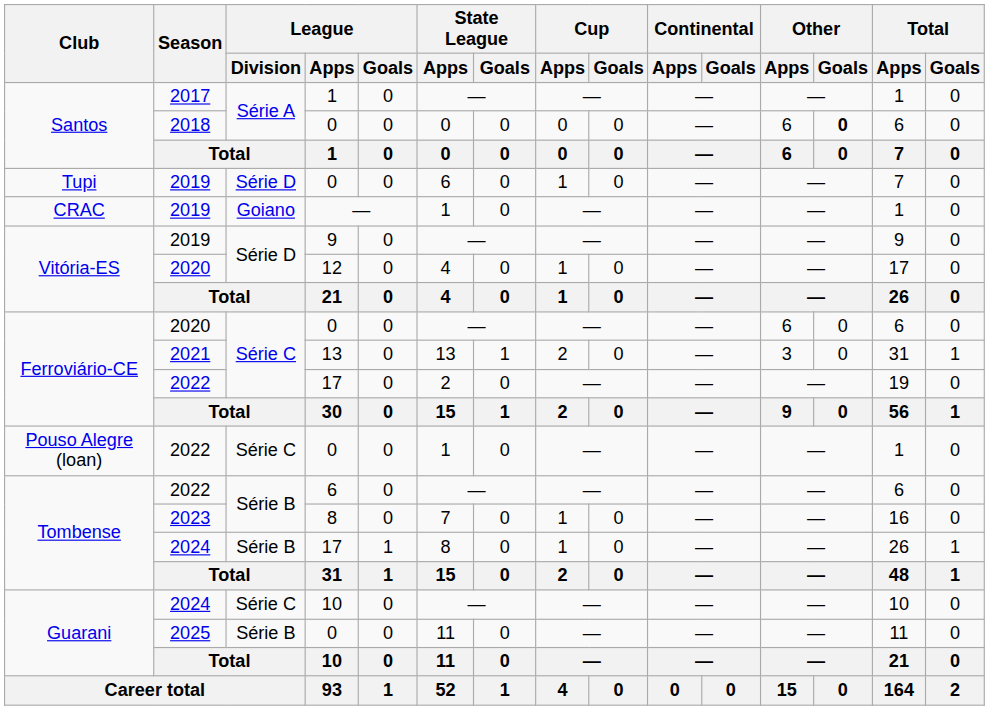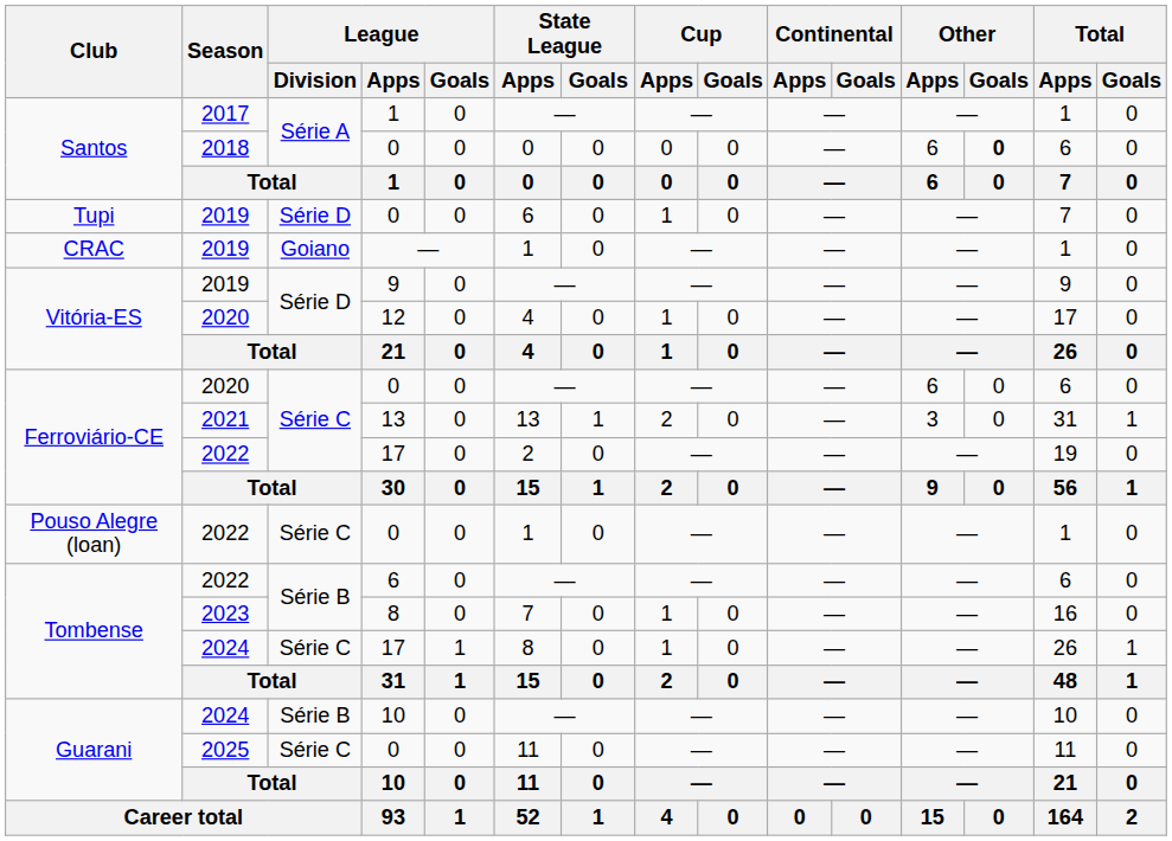2024 / 17 | League / Division: Série B -> Série C
2024 / 10 | League / Division: Série C -> Série B
2025 / 0 | League / Division: Série B -> Série C
